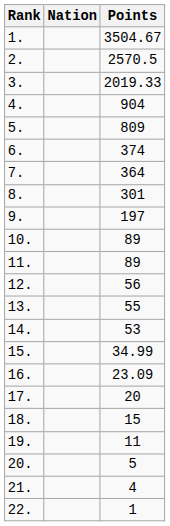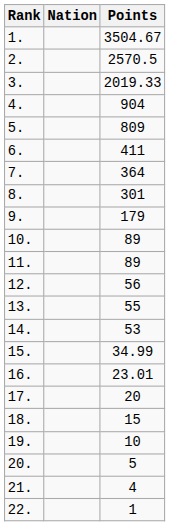6. | Points: 374 -> 411
9. | Points: 197 -> 179
16. | Points: 23.09 -> 23.01
19. | Points: 11 -> 10
